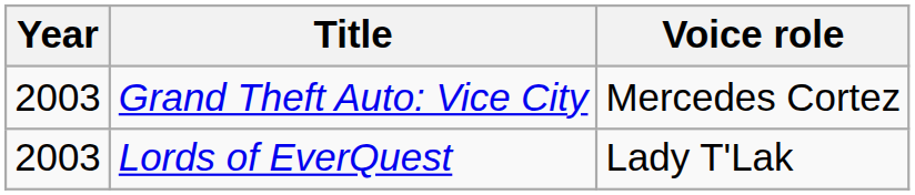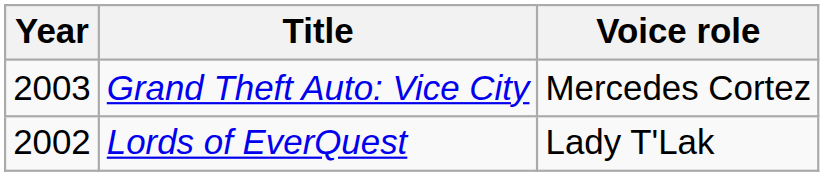Lords of EverQuest | Year: 2003 -> 2002
